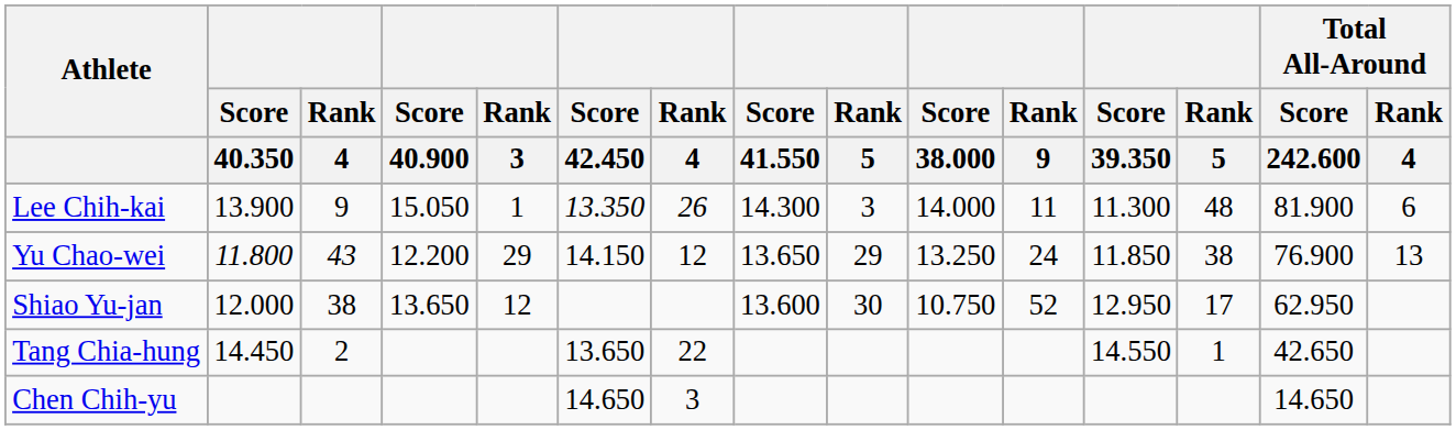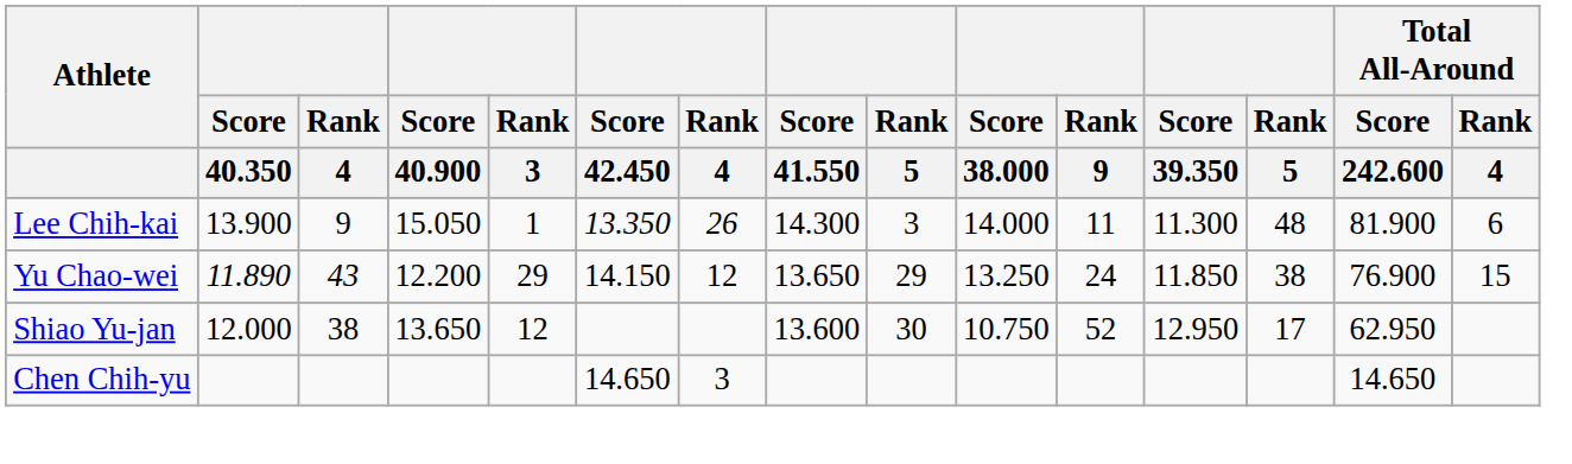Yu Chao-wei | Score / 40.350: 11.800 -> 11.890
Yu Chao-wei | Total All-Around / Rank / 4: 13 -> 15
- row: Tang Chia-hung | 14.450 | 2 | 13.650 | 22 | 14.550 | 1 | 42.650
